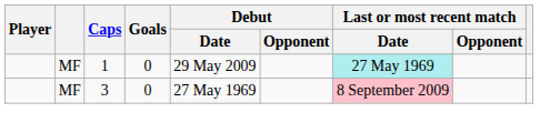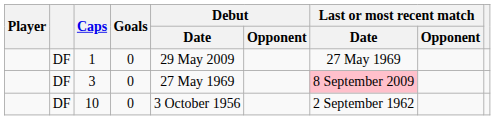1 | column 2: MF -> DF
1 | Last or most recent match / Date: paleturquoise background -> no background
3 | column 2: MF -> DF
+ row: DF | 10 | 0 | 3 October 1956 | 2 September 1962
